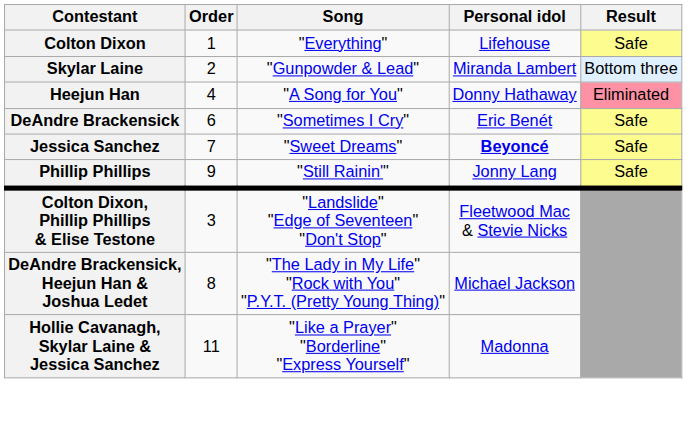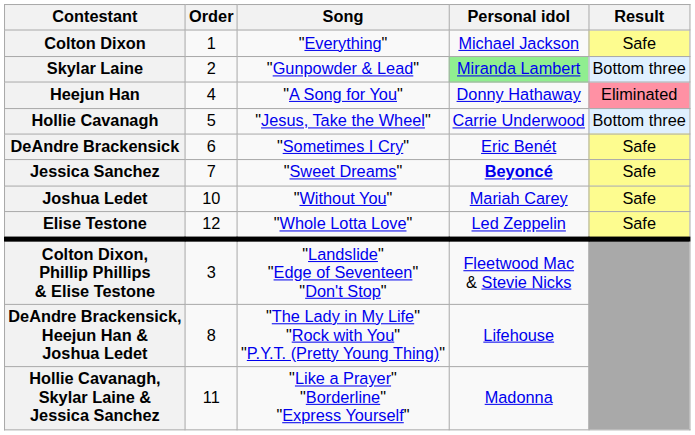Colton Dixon | Personal idol: Lifehouse -> Michael Jackson
Skylar Laine | Personal idol: no background -> lightgreen background
+ row: Hollie Cavanagh | 5 | "Jesus, Take the Wheel" | Carrie Underwood | Bottom three
- row: Phillip Phillips | 9 | "Still Rainin'" | Jonny Lang | Safe
+ row: Joshua Ledet | 10 | "Without You" | Mariah Carey | Safe
+ row: Elise Testone | 12 | "Whole Lotta Love" | Led Zeppelin | Safe
DeAndre Brackensick, Heejun Han & Joshua Ledet | Personal idol: Michael Jackson -> Lifehouse
